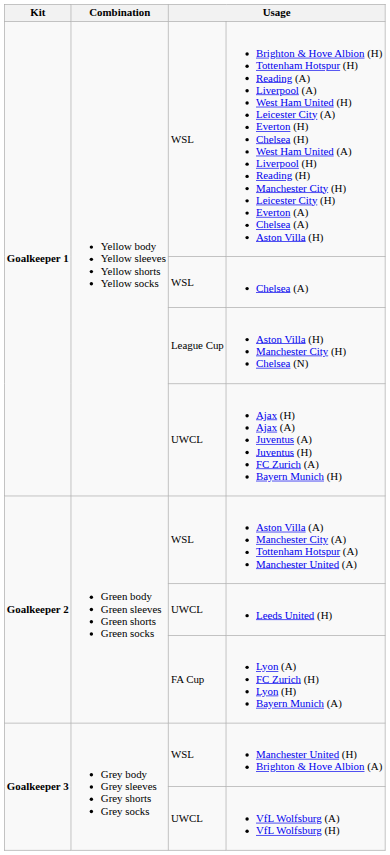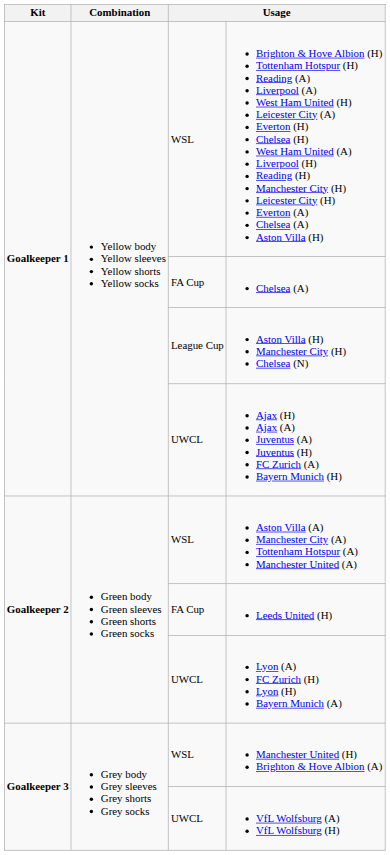Chelsea (A) | column 3: WSL -> FA Cup
Leeds United (H) | column 3: UWCL -> FA Cup
Lyon (A) FC Zurich (H) Lyon (H) Bayern Munich (A) | column 3: FA Cup -> UWCL
